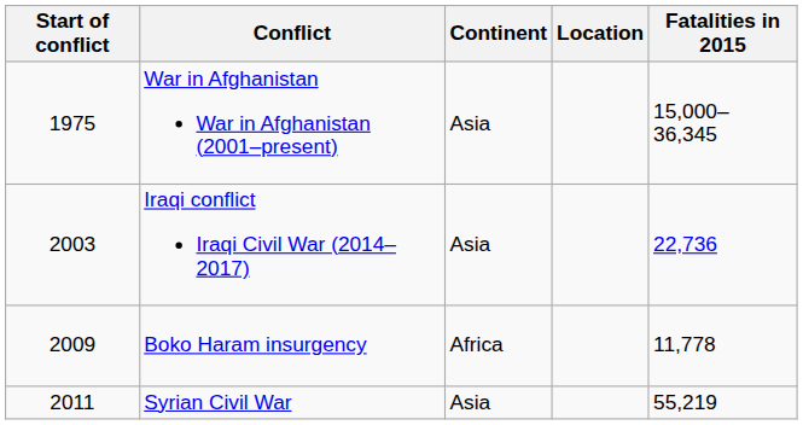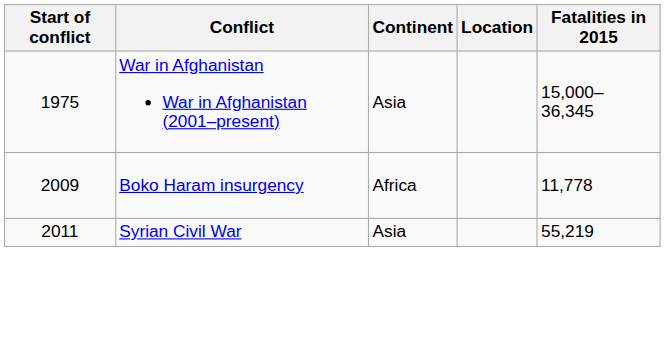- row: 2003 | Iraqi conflict Iraqi Civil War (2014–2017) | Asia | 22,736
